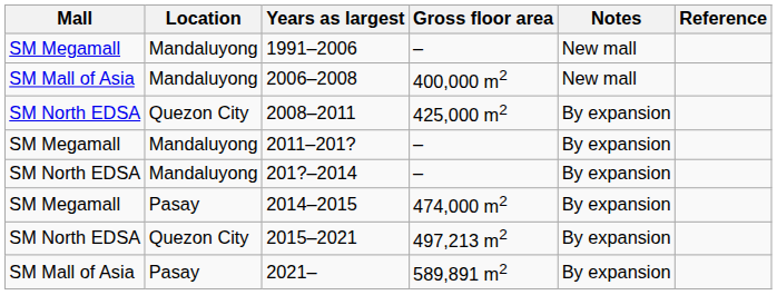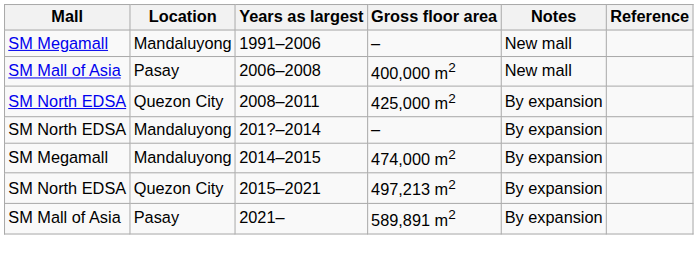2006–2008 | Location: Mandaluyong -> Pasay
- row: SM Megamall | Mandaluyong | 2011–201? | – | By expansion
2014–2015 | Location: Pasay -> Mandaluyong
